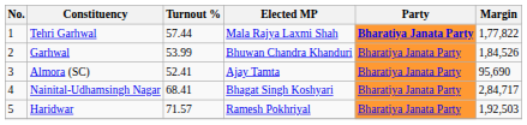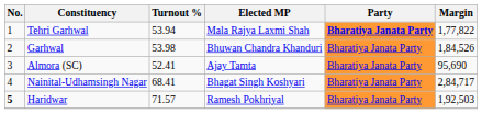Tehri Garhwal | Turnout %: 57.44 -> 53.94
Garhwal | Turnout %: 53.99 -> 53.98
Haridwar | No.: normal -> bold
